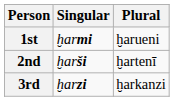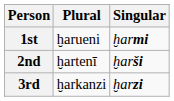columns swapped: Singular <-> Plural
